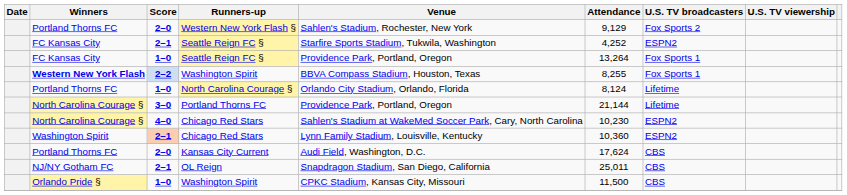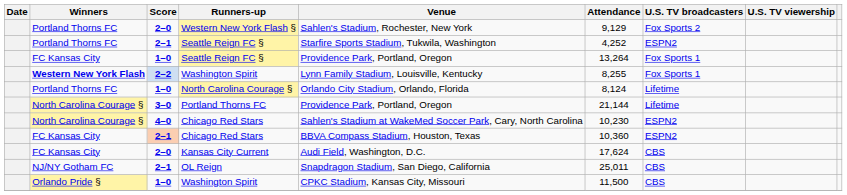2–1 / Seattle Reign FC § | Winners: FC Kansas City -> Portland Thorns FC
2–2 / Washington Spirit | Venue: BBVA Compass Stadium, Houston, Texas -> Lynn Family Stadium, Louisville, Kentucky
2–1 / Chicago Red Stars | Winners: Washington Spirit -> FC Kansas City
2–1 / Chicago Red Stars | Venue: Lynn Family Stadium, Louisville, Kentucky -> BBVA Compass Stadium, Houston, Texas
Kansas City Current | Winners: Portland Thorns FC -> FC Kansas City
